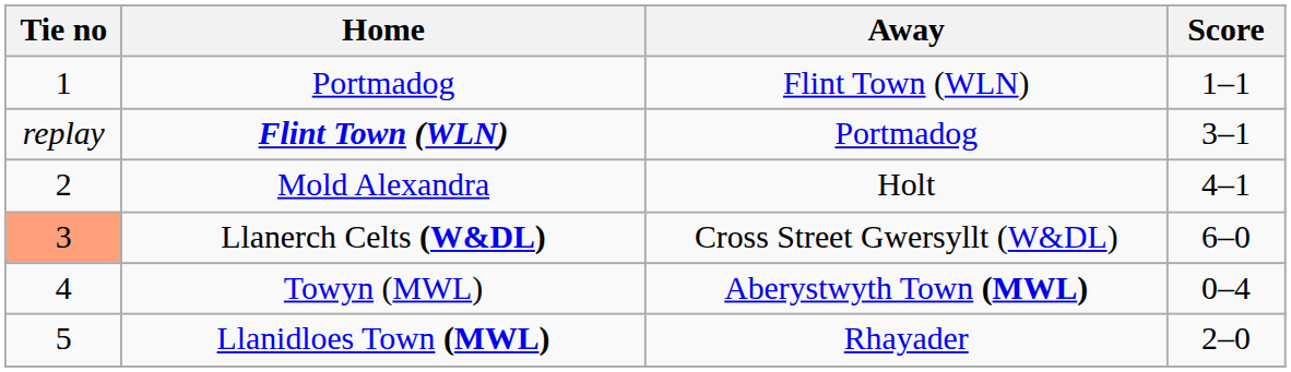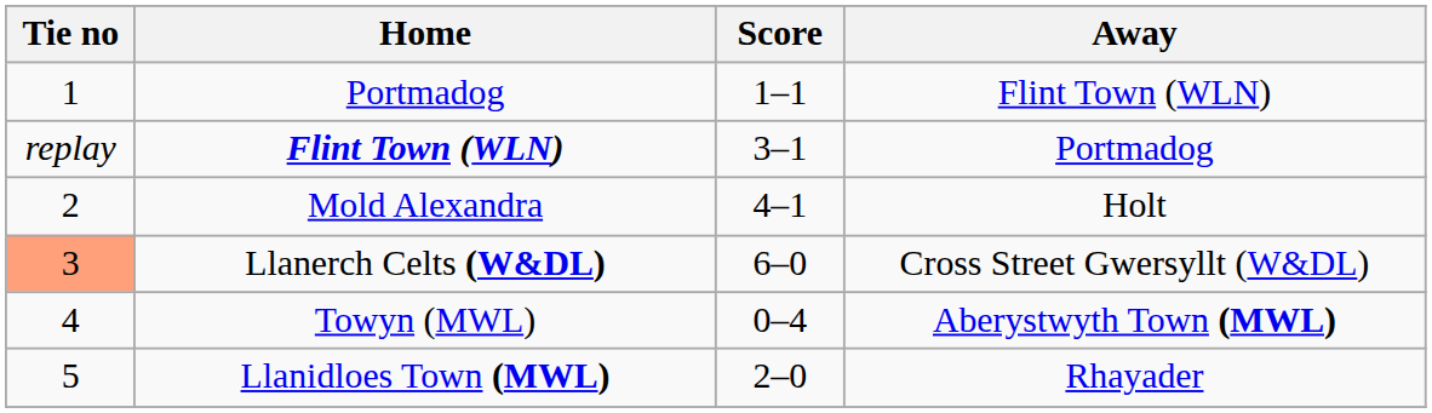columns swapped: Score <-> Away
